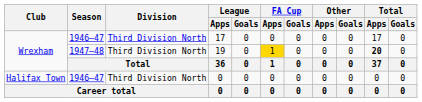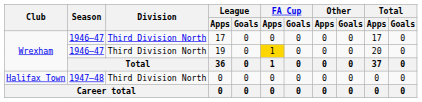19 | Season: 1947–48 -> 1946–47
19 | Total / Apps: bold -> normal
Halifax Town / 0 | Season: 1946–47 -> 1947–48
